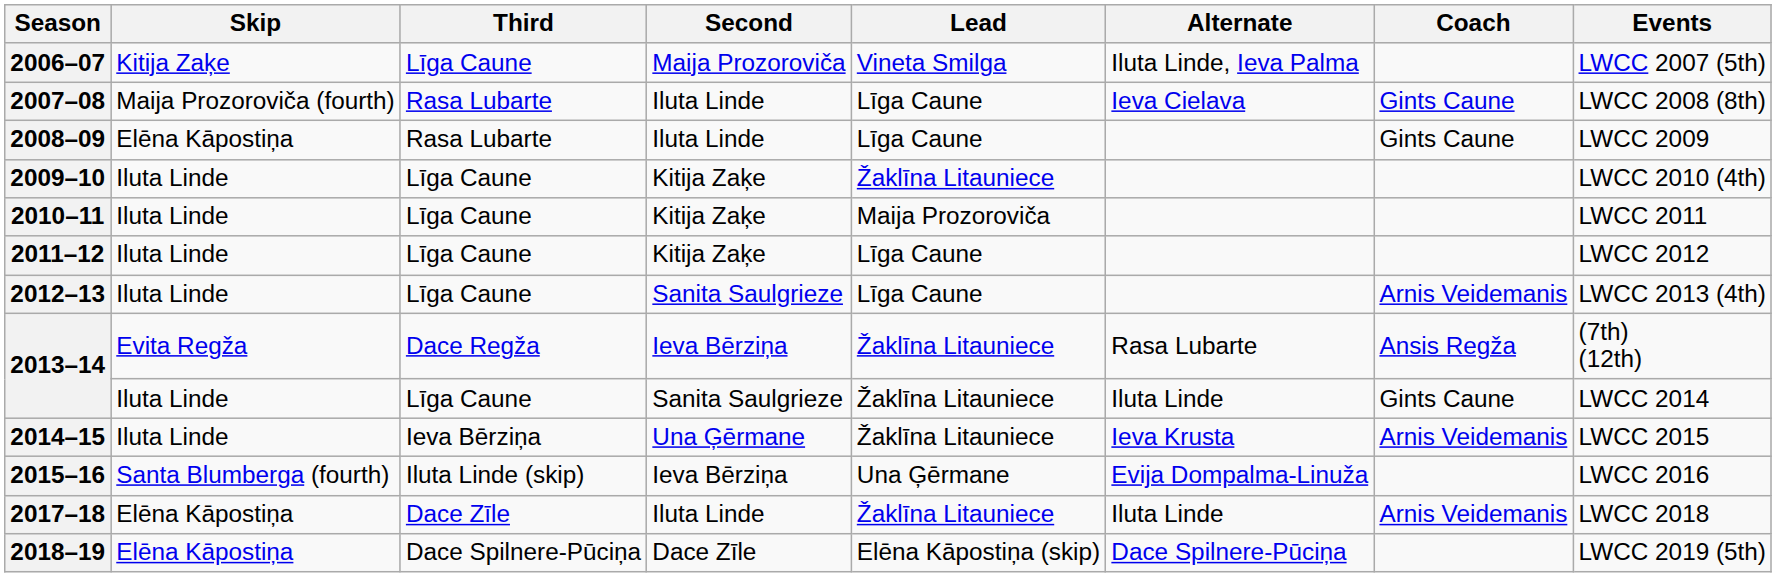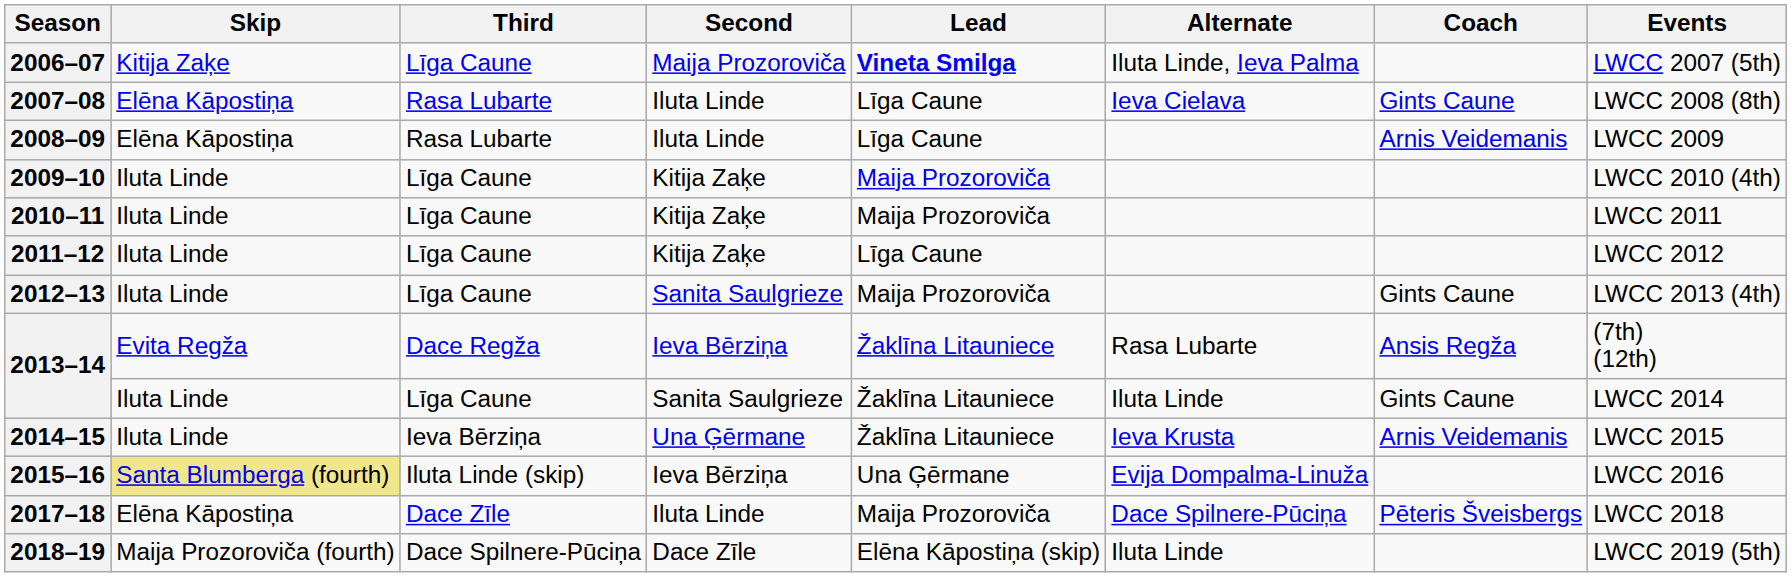2006–07 | Lead: normal -> bold
2007–08 | Skip: Maija Prozoroviča (fourth) -> Elēna Kāpostiņa
2008–09 | Coach: Gints Caune -> Arnis Veidemanis
2009–10 | Lead: Žaklīna Litauniece -> Maija Prozoroviča
2012–13 | Lead: Līga Caune -> Maija Prozoroviča
2012–13 | Coach: Arnis Veidemanis -> Gints Caune
2015–16 | Skip: no background -> khaki background
2017–18 | Lead: Žaklīna Litauniece -> Maija Prozoroviča
2017–18 | Alternate: Iluta Linde -> Dace Spilnere-Pūciņa
2017–18 | Coach: Arnis Veidemanis -> Pēteris Šveisbergs
2018–19 | Skip: Elēna Kāpostiņa -> Maija Prozoroviča (fourth)
2018–19 | Alternate: Dace Spilnere-Pūciņa -> Iluta Linde
